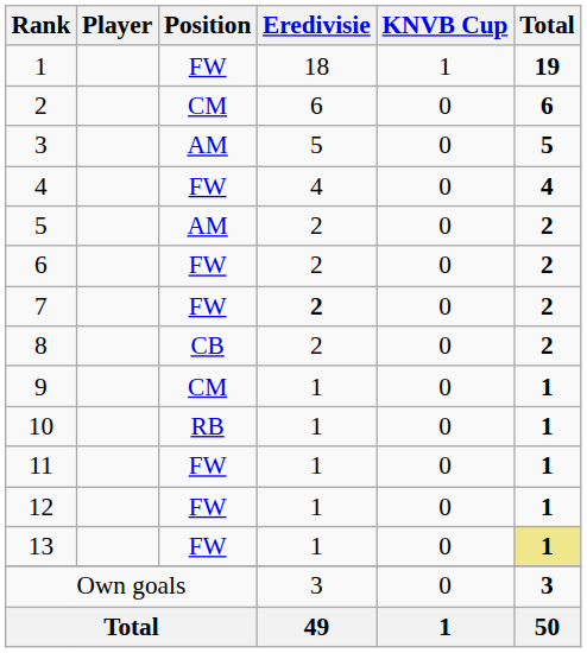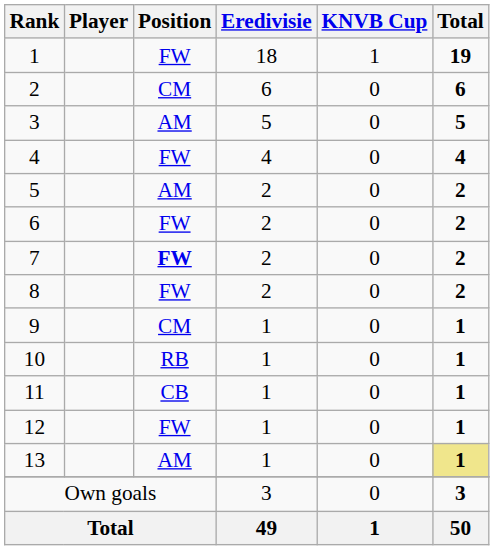7 | Position: normal -> bold
7 | Eredivisie: bold -> normal
8 | Position: CB -> FW
11 | Position: FW -> CB
13 | Position: FW -> AM
